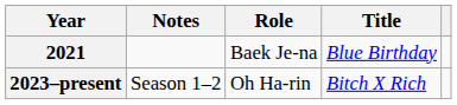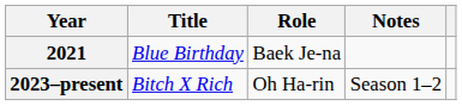columns swapped: Title <-> Notes
